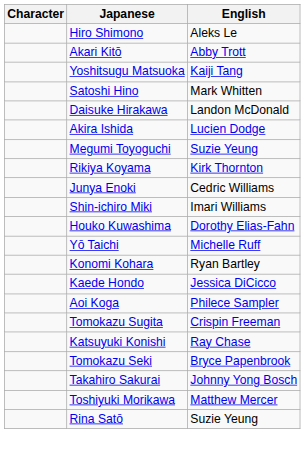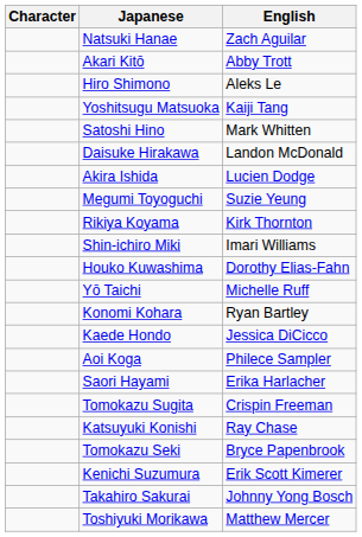+ row: Natsuki Hanae | Zach Aguilar
rows swapped: Akari Kitō <-> Hiro Shimono
- row: Junya Enoki | Cedric Williams
+ row: Saori Hayami | Erika Harlacher
+ row: Kenichi Suzumura | Erik Scott Kimerer
- row: Rina Satō | Suzie Yeung
